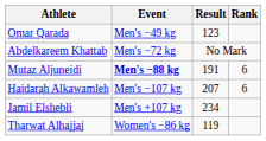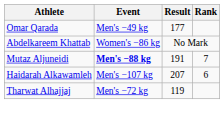Omar Qarada | Result: 123 -> 177
Abdelkareem Khattab | Event: Men's −72 kg -> Women's −86 kg
Mutaz Aljuneidi | Rank: 6 -> 7
- row: Jamil Elshebli | Men's +107 kg | 234
Tharwat Alhajjaj | Event: Women's −86 kg -> Men's −72 kg
